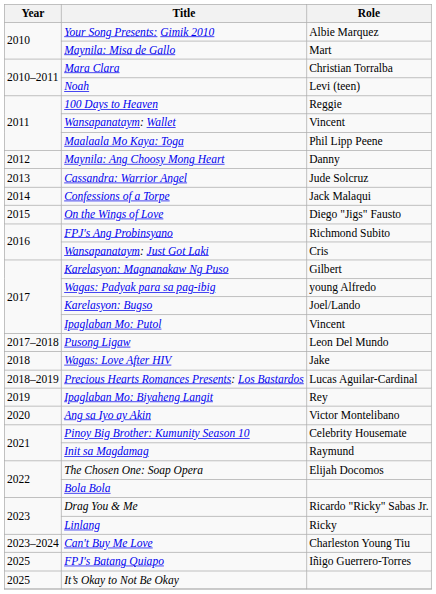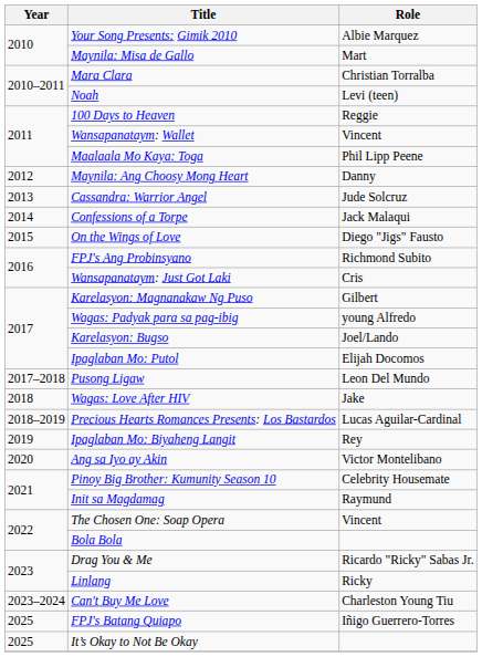Ipaglaban Mo: Putol | Role: Vincent -> Elijah Docomos
The Chosen One: Soap Opera | Role: Elijah Docomos -> Vincent
